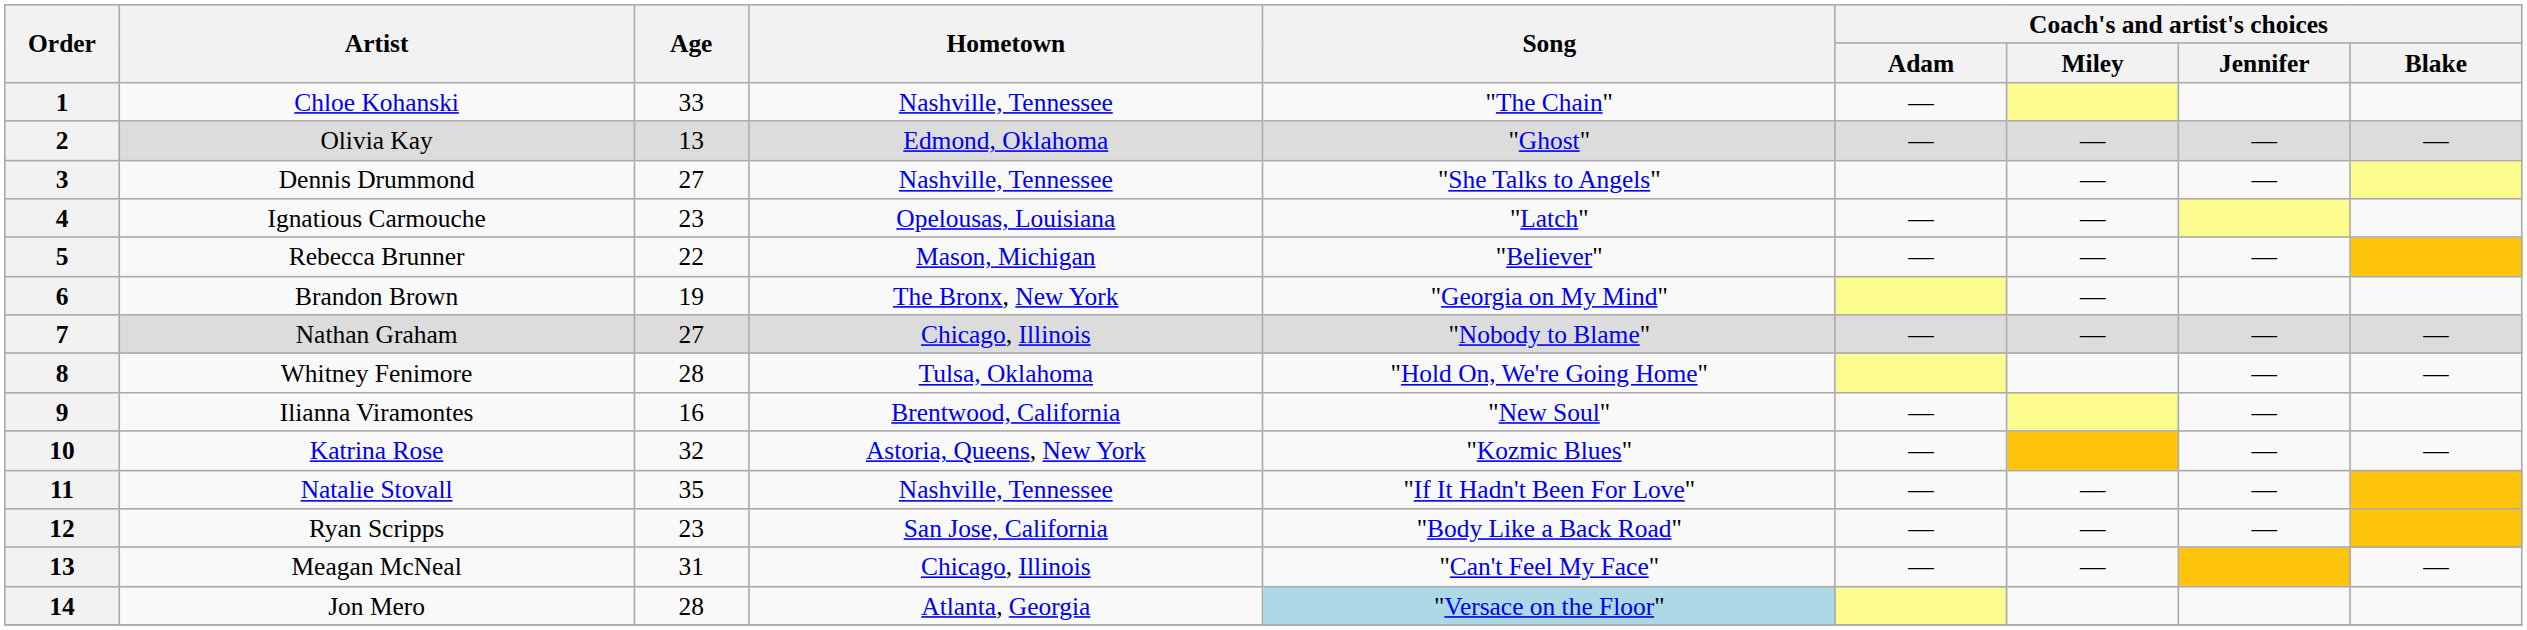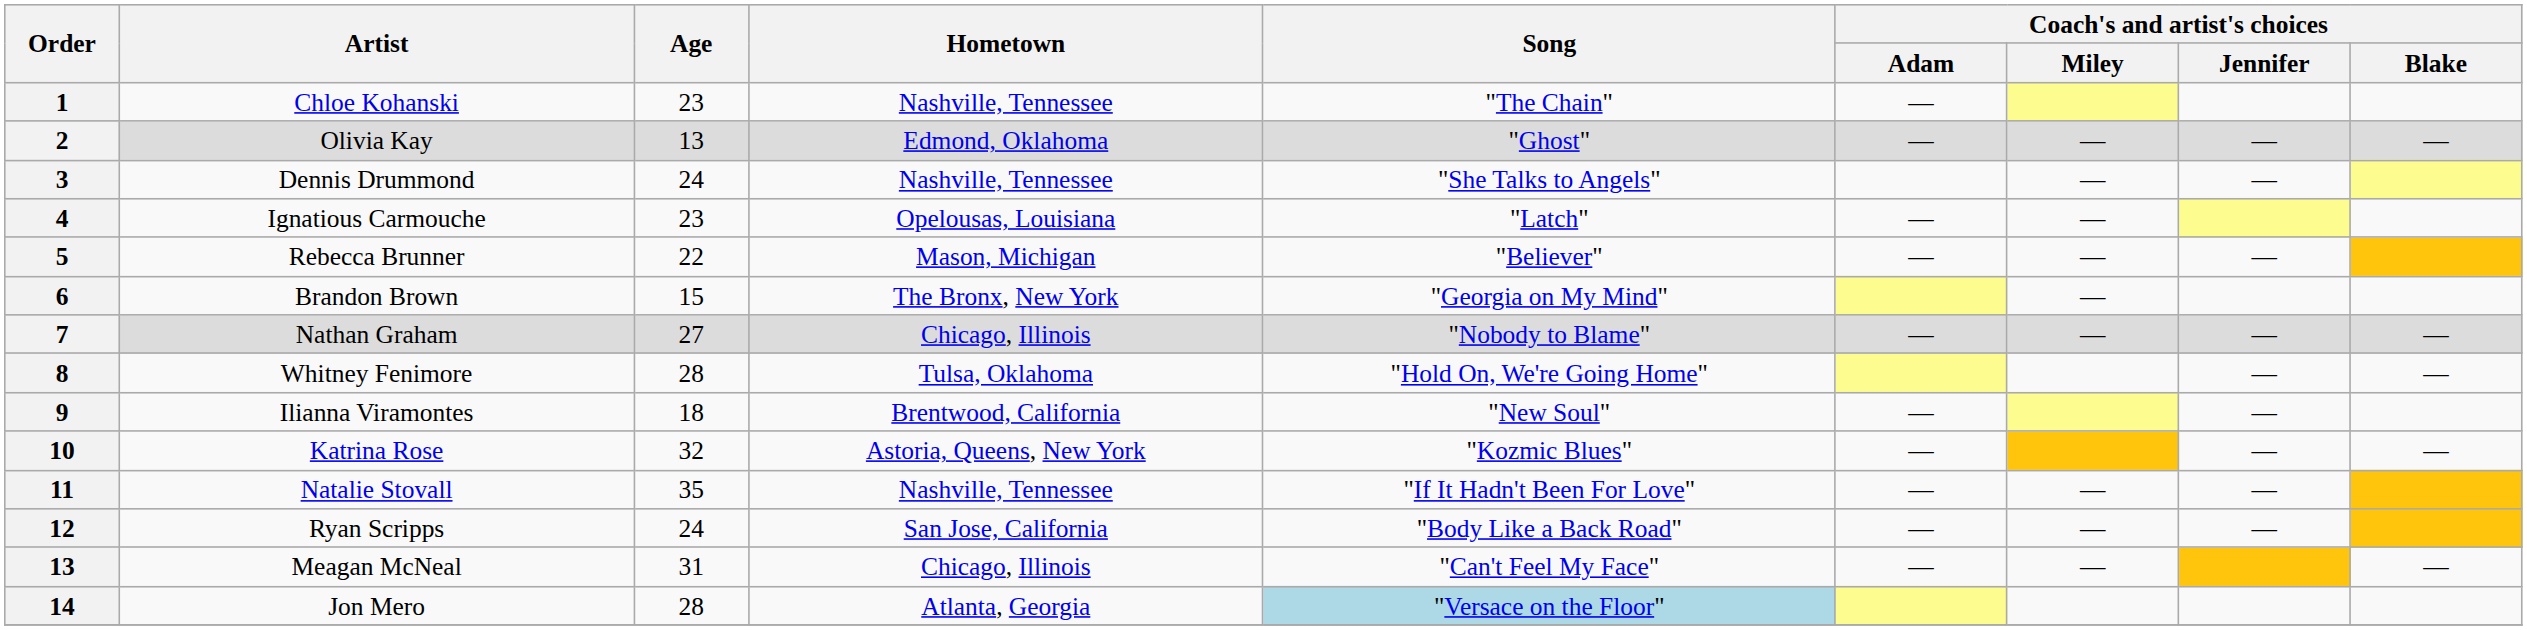Chloe Kohanski | Age: 33 -> 23
Dennis Drummond | Age: 27 -> 24
Brandon Brown | Age: 19 -> 15
Ilianna Viramontes | Age: 16 -> 18
Ryan Scripps | Age: 23 -> 24
